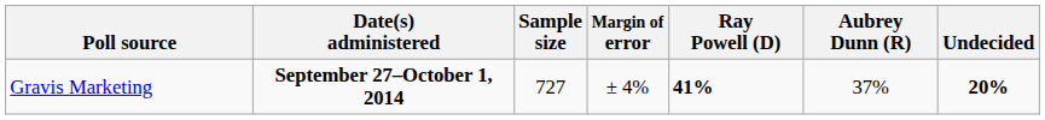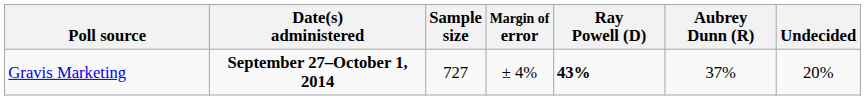Gravis Marketing | Ray Powell (D): 41% -> 43%
Gravis Marketing | Undecided: bold -> normal
